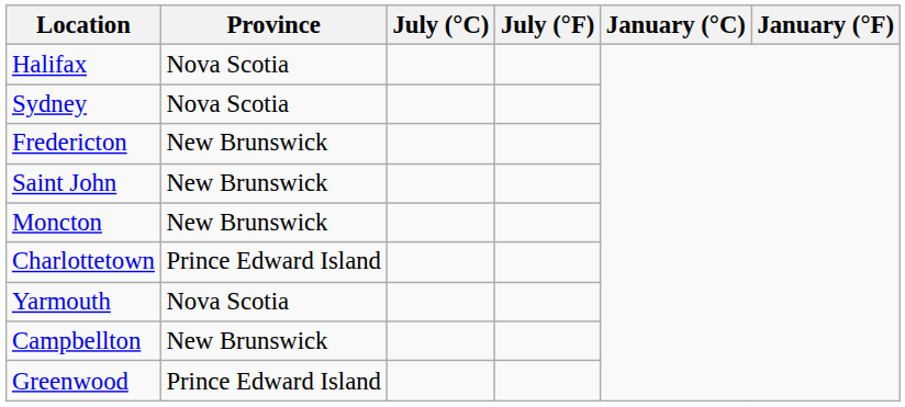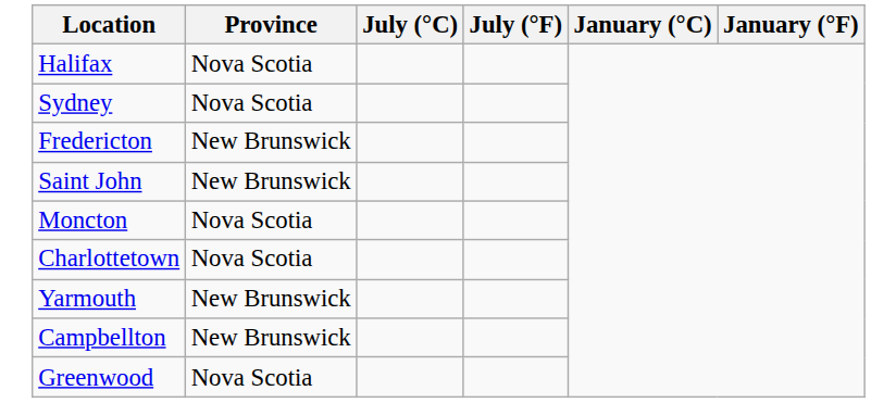Moncton | Province: New Brunswick -> Nova Scotia
Charlottetown | Province: Prince Edward Island -> Nova Scotia
Yarmouth | Province: Nova Scotia -> New Brunswick
Greenwood | Province: Prince Edward Island -> Nova Scotia
